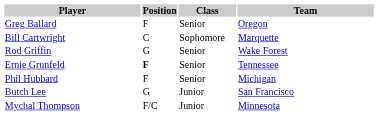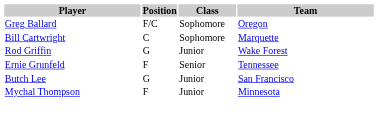Greg Ballard | Position: F -> F/C
Greg Ballard | Class: Senior -> Sophomore
Rod Griffin | Class: Senior -> Junior
Ernie Grunfeld | Position: bold -> normal
- row: Phil Hubbard | F | Senior | Michigan
Mychal Thompson | Position: F/C -> F
